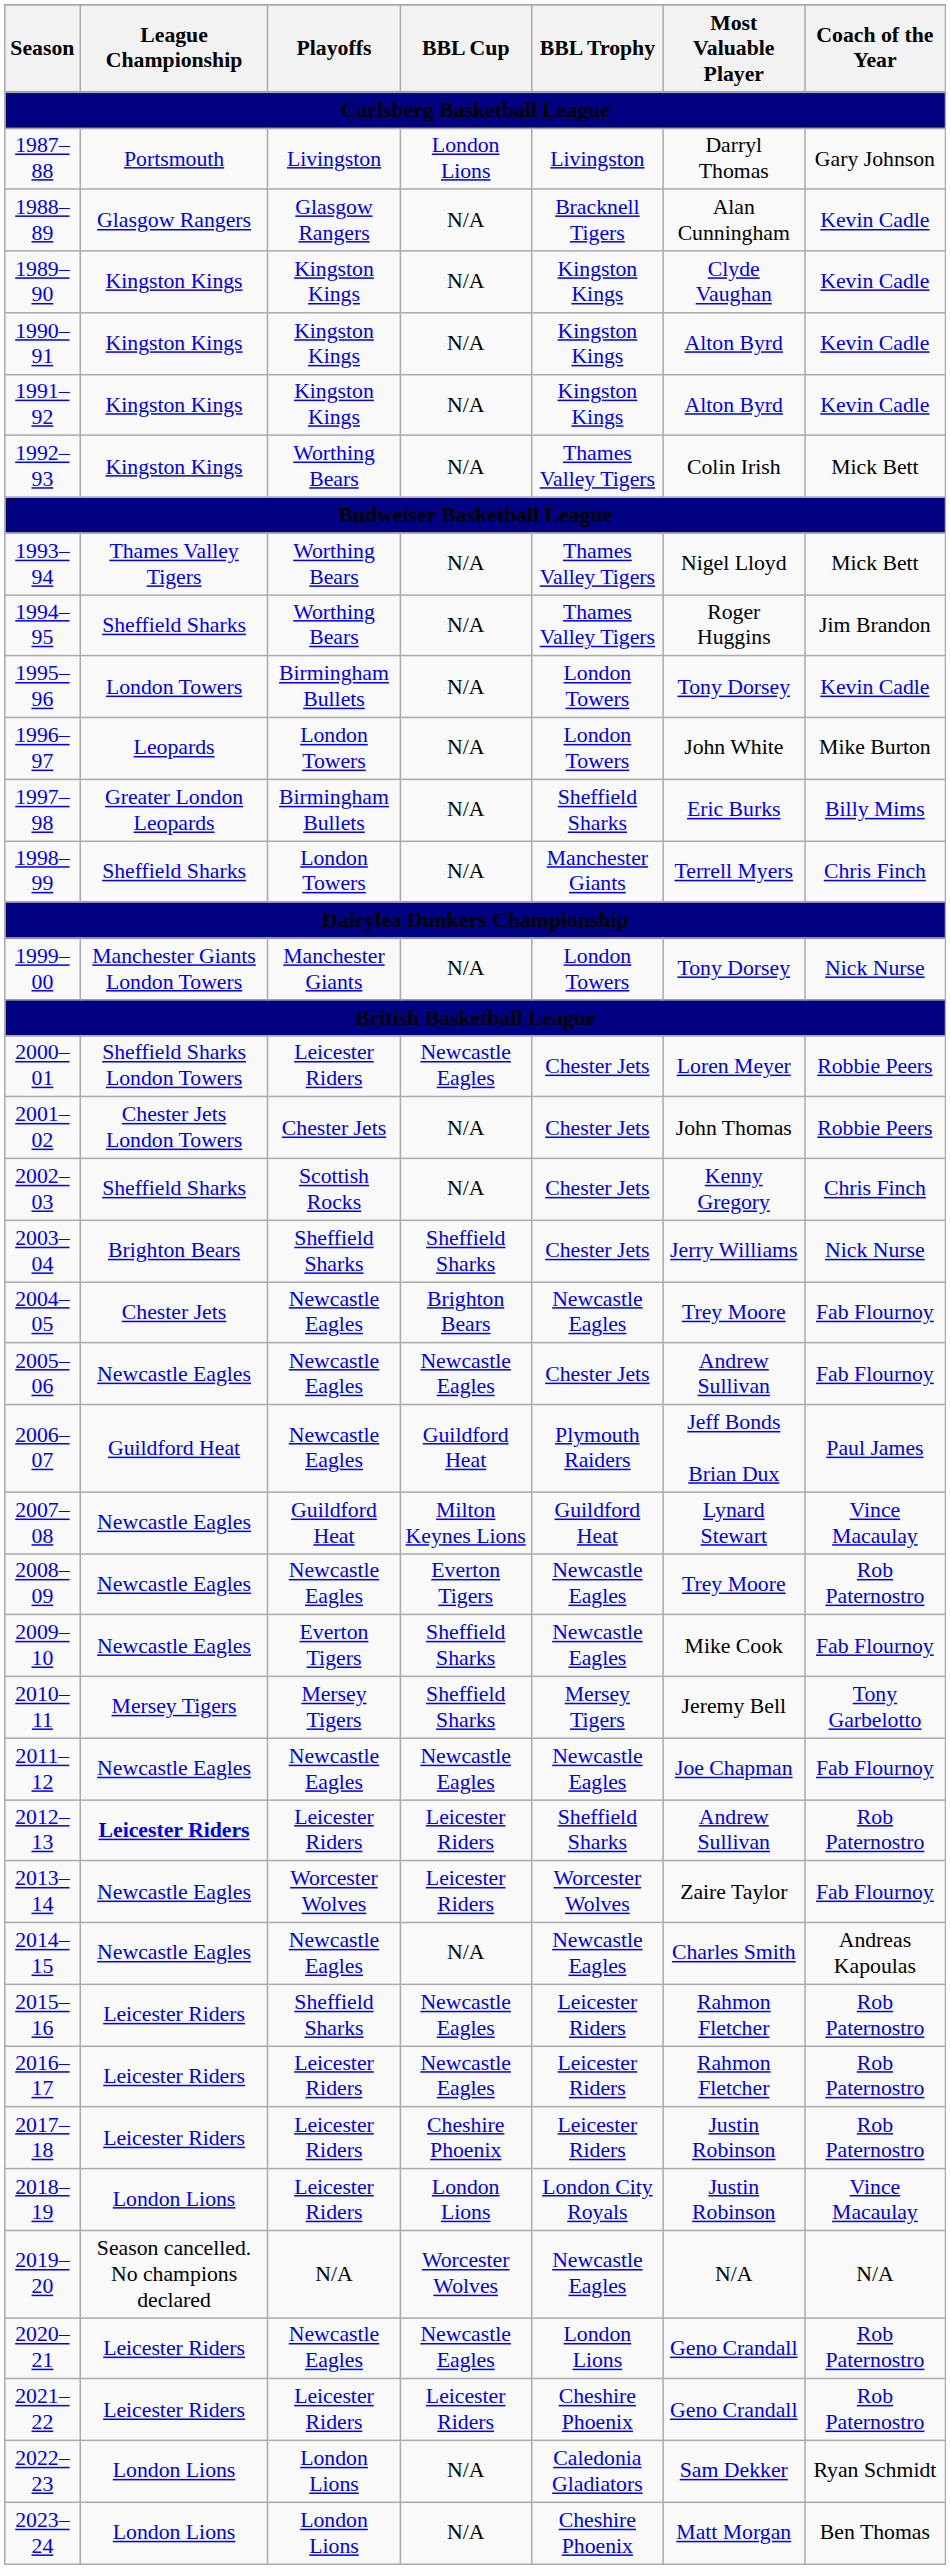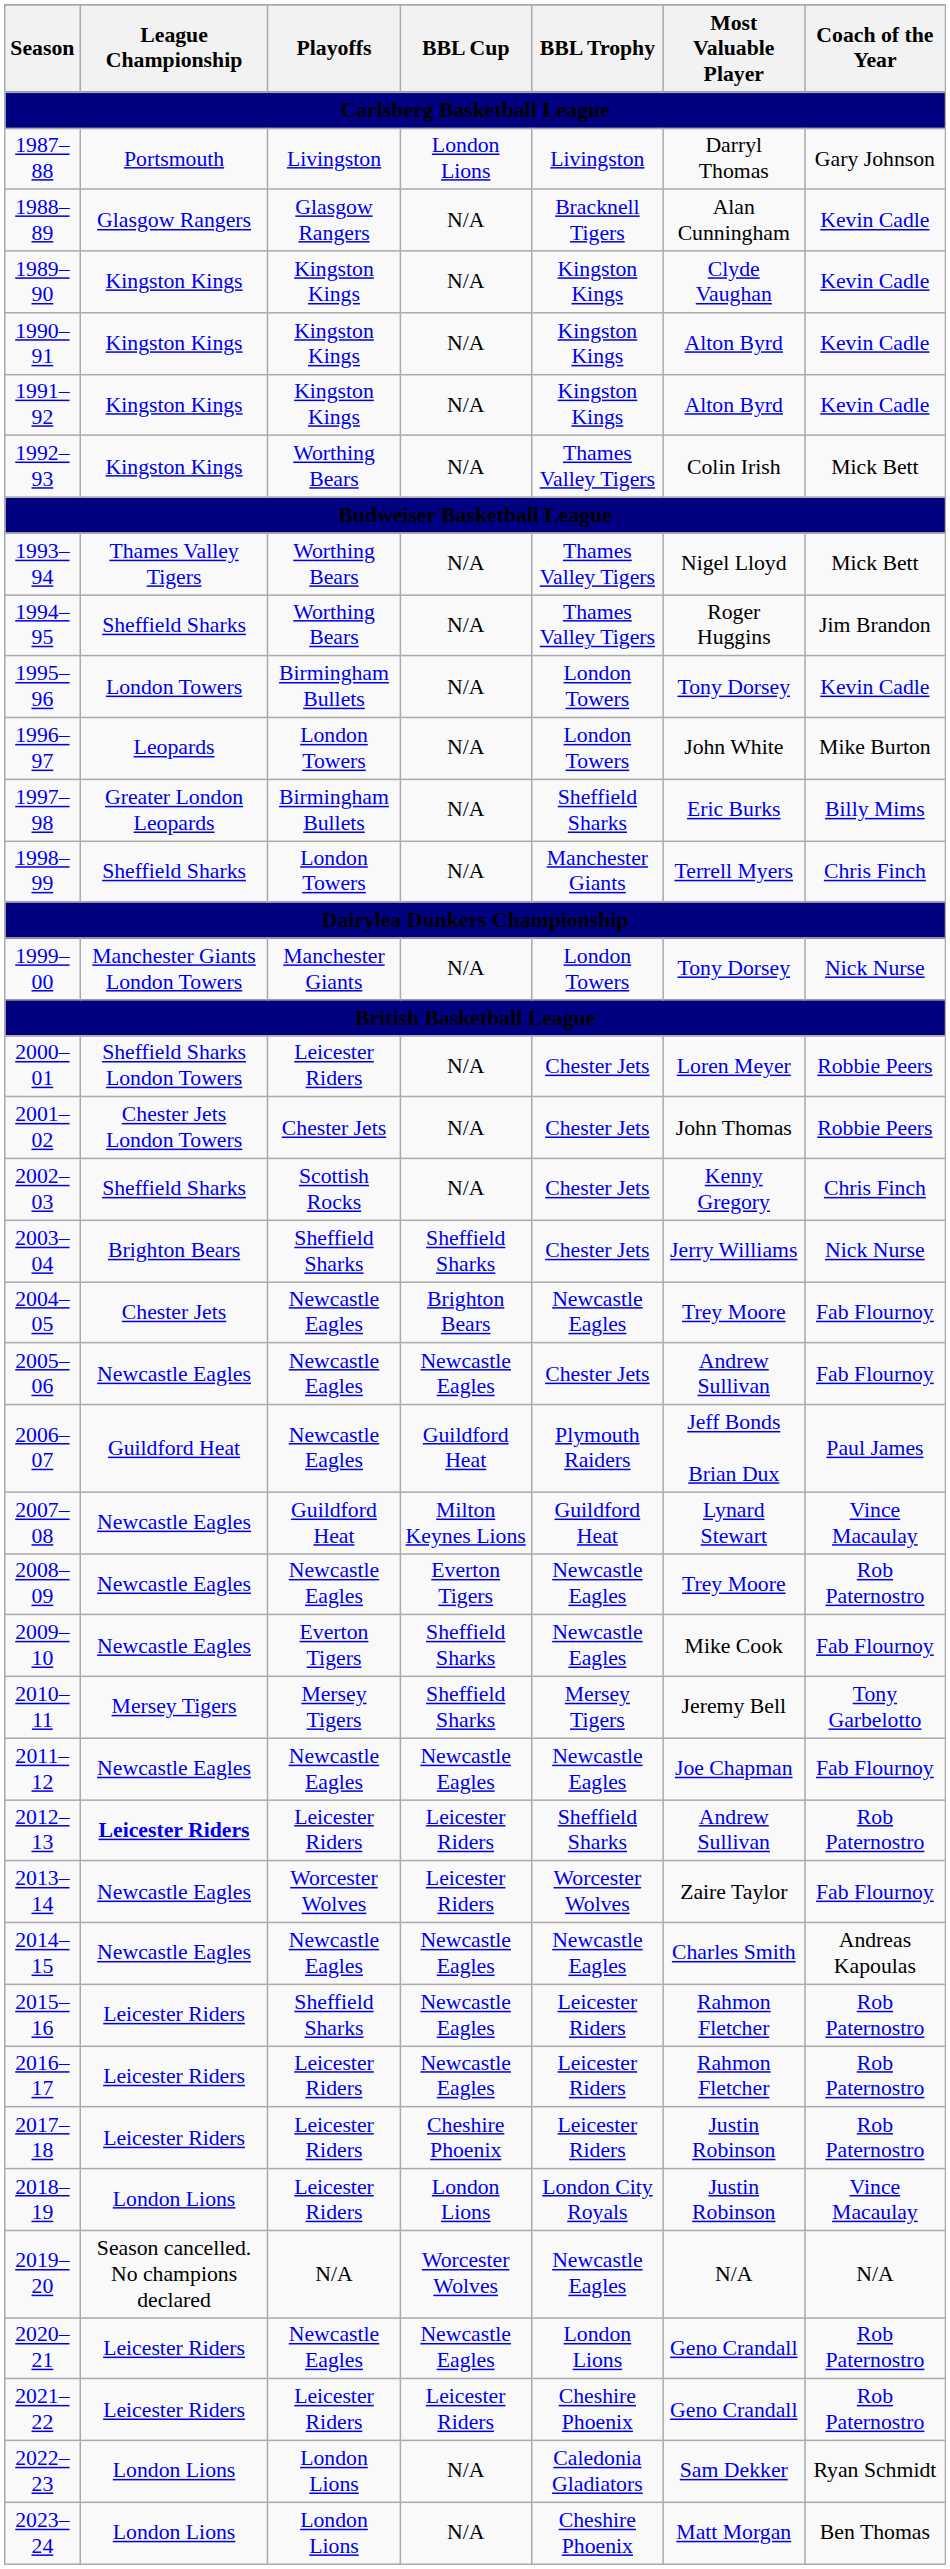2000–01 | BBL Cup: Newcastle Eagles -> N/A
2014–15 | BBL Cup: N/A -> Newcastle Eagles
